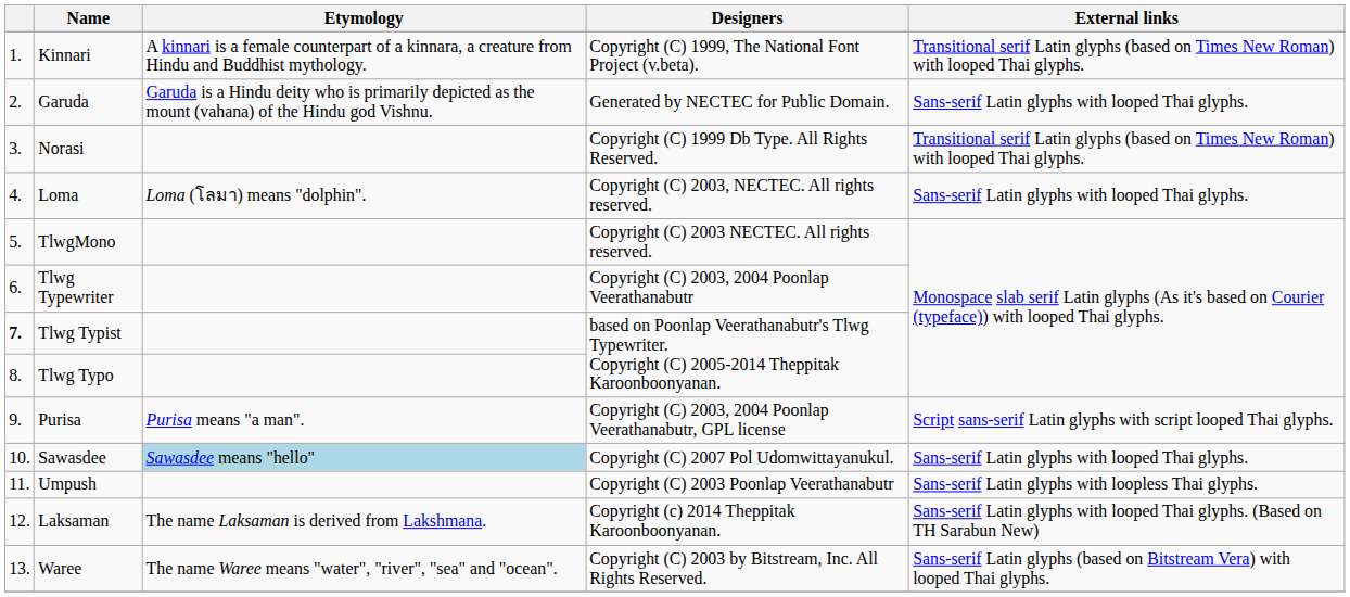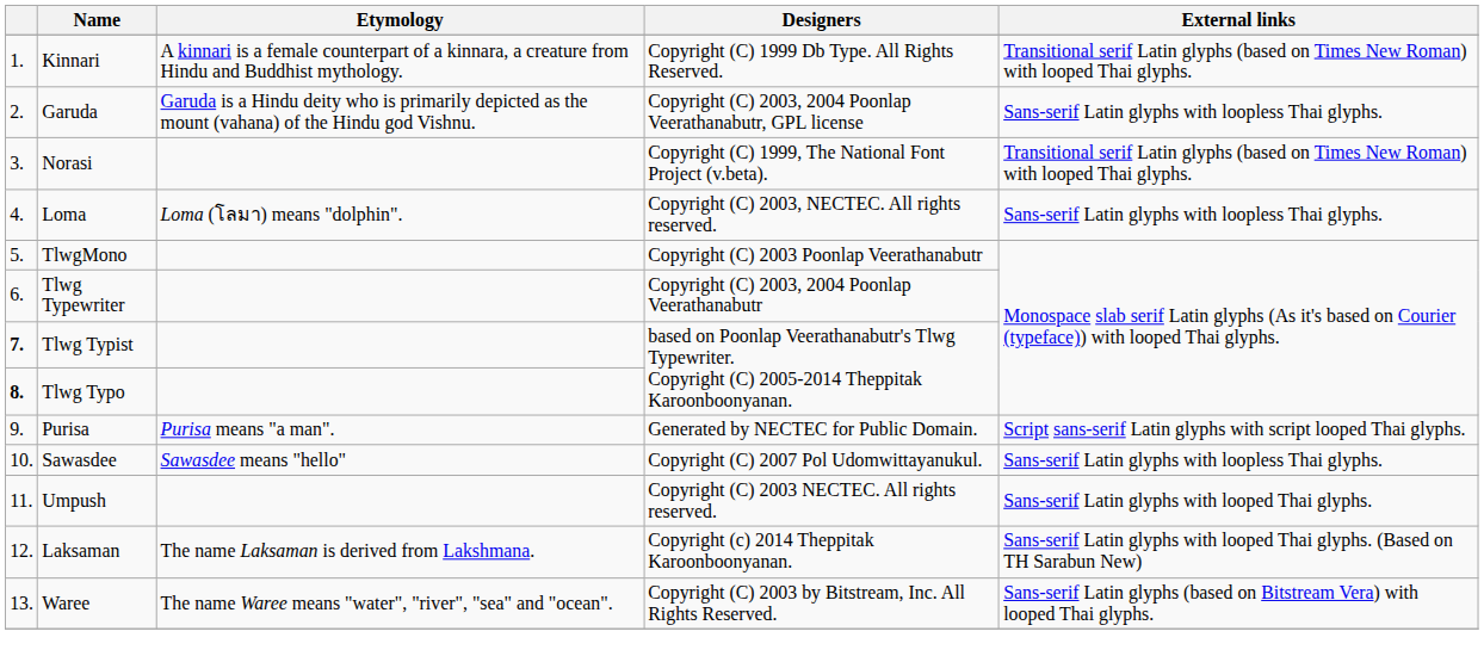Kinnari | Designers: Copyright (C) 1999, The National Font Project (v.beta). -> Copyright (C) 1999 Db Type. All Rights Reserved.
Garuda | Designers: Generated by NECTEC for Public Domain. -> Copyright (C) 2003, 2004 Poonlap Veerathanabutr, GPL license
Garuda | External links: Sans-serif Latin glyphs with looped Thai glyphs. -> Sans-serif Latin glyphs with loopless Thai glyphs.
Norasi | Designers: Copyright (C) 1999 Db Type. All Rights Reserved. -> Copyright (C) 1999, The National Font Project (v.beta).
Loma | External links: Sans-serif Latin glyphs with looped Thai glyphs. -> Sans-serif Latin glyphs with loopless Thai glyphs.
TlwgMono | Designers: Copyright (C) 2003 NECTEC. All rights reserved. -> Copyright (C) 2003 Poonlap Veerathanabutr
Tlwg Typo | column 1: normal -> bold
Purisa | Designers: Copyright (C) 2003, 2004 Poonlap Veerathanabutr, GPL license -> Generated by NECTEC for Public Domain.
Sawasdee | Etymology: lightblue background -> no background
Sawasdee | External links: Sans-serif Latin glyphs with looped Thai glyphs. -> Sans-serif Latin glyphs with loopless Thai glyphs.
Umpush | Designers: Copyright (C) 2003 Poonlap Veerathanabutr -> Copyright (C) 2003 NECTEC. All rights reserved.
Umpush | External links: Sans-serif Latin glyphs with loopless Thai glyphs. -> Sans-serif Latin glyphs with looped Thai glyphs.
